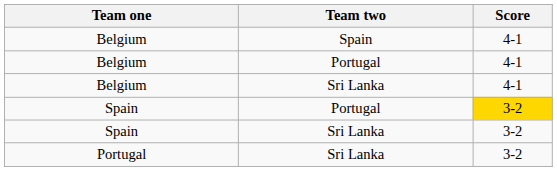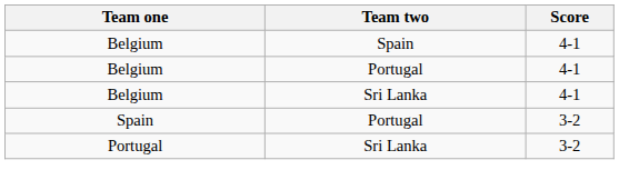Spain / Portugal | Score: gold background -> no background
- row: Spain | Sri Lanka | 3-2
